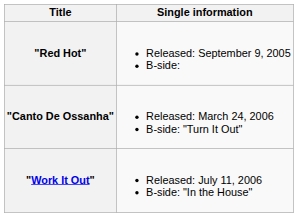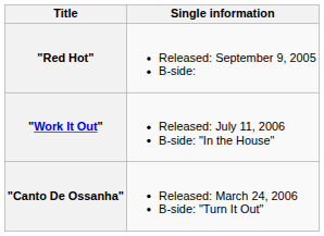rows swapped: "Canto De Ossanha" <-> "Work It Out"
